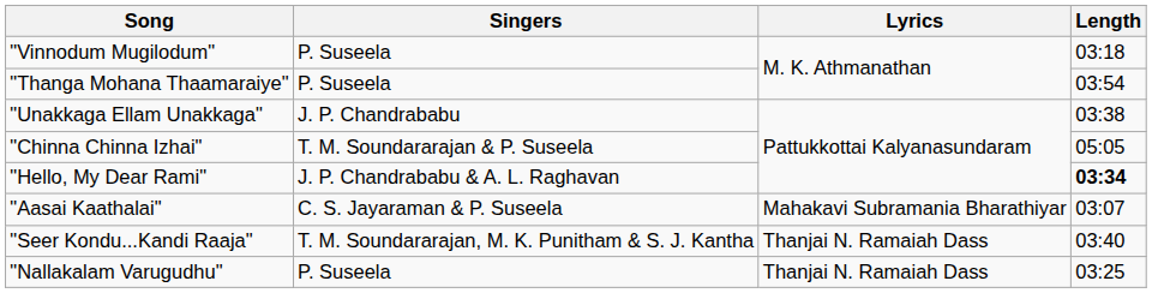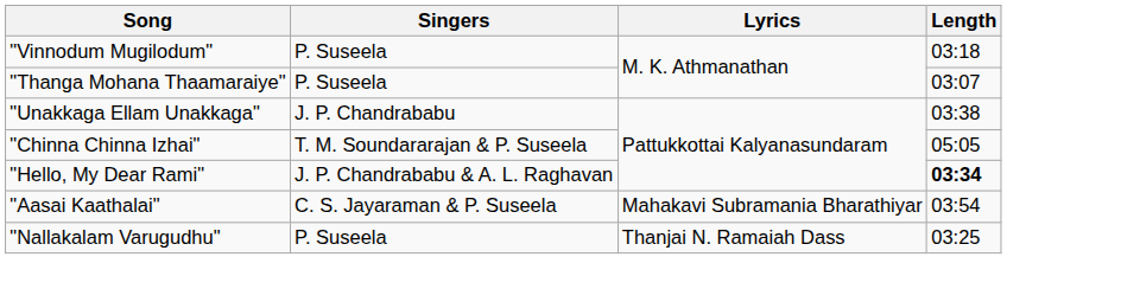"Thanga Mohana Thaamaraiye" | Length: 03:54 -> 03:07
"Aasai Kaathalai" | Length: 03:07 -> 03:54
- row: "Seer Kondu...Kandi Raaja" | T. M. Soundararajan, M. K. Punitham & S. J. Kantha | Thanjai N. Ramaiah Dass | 03:40
